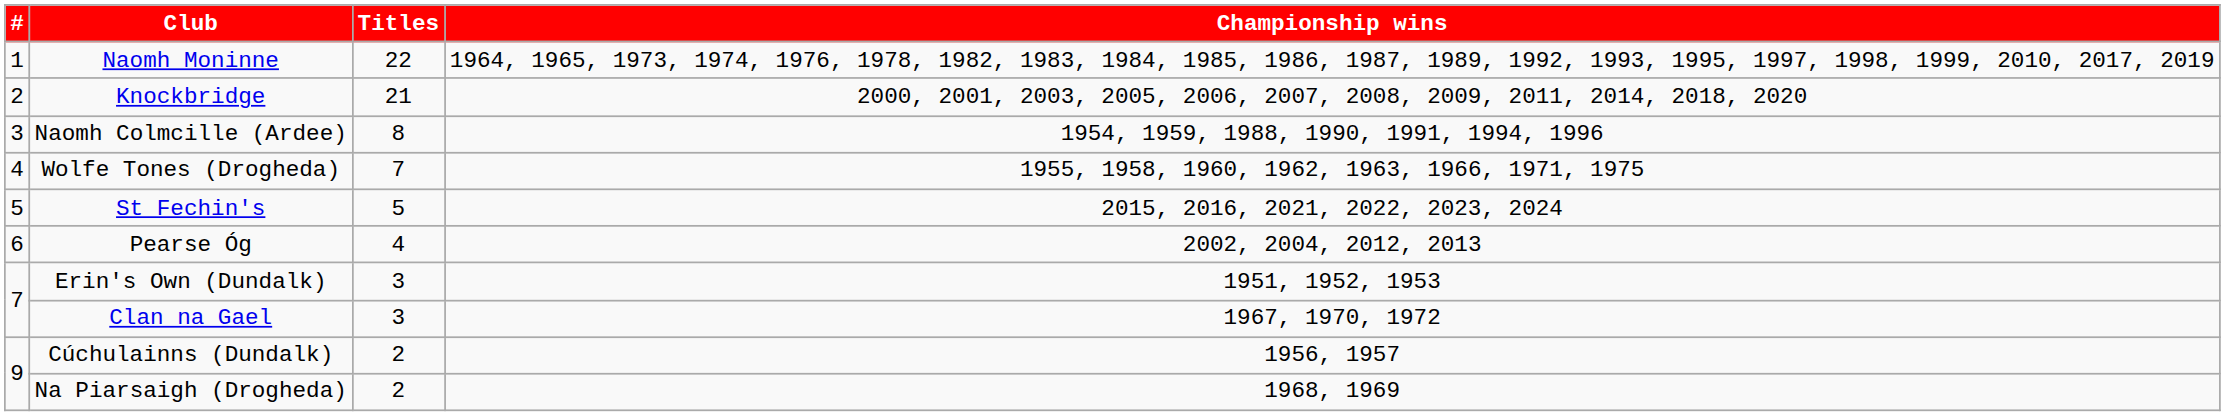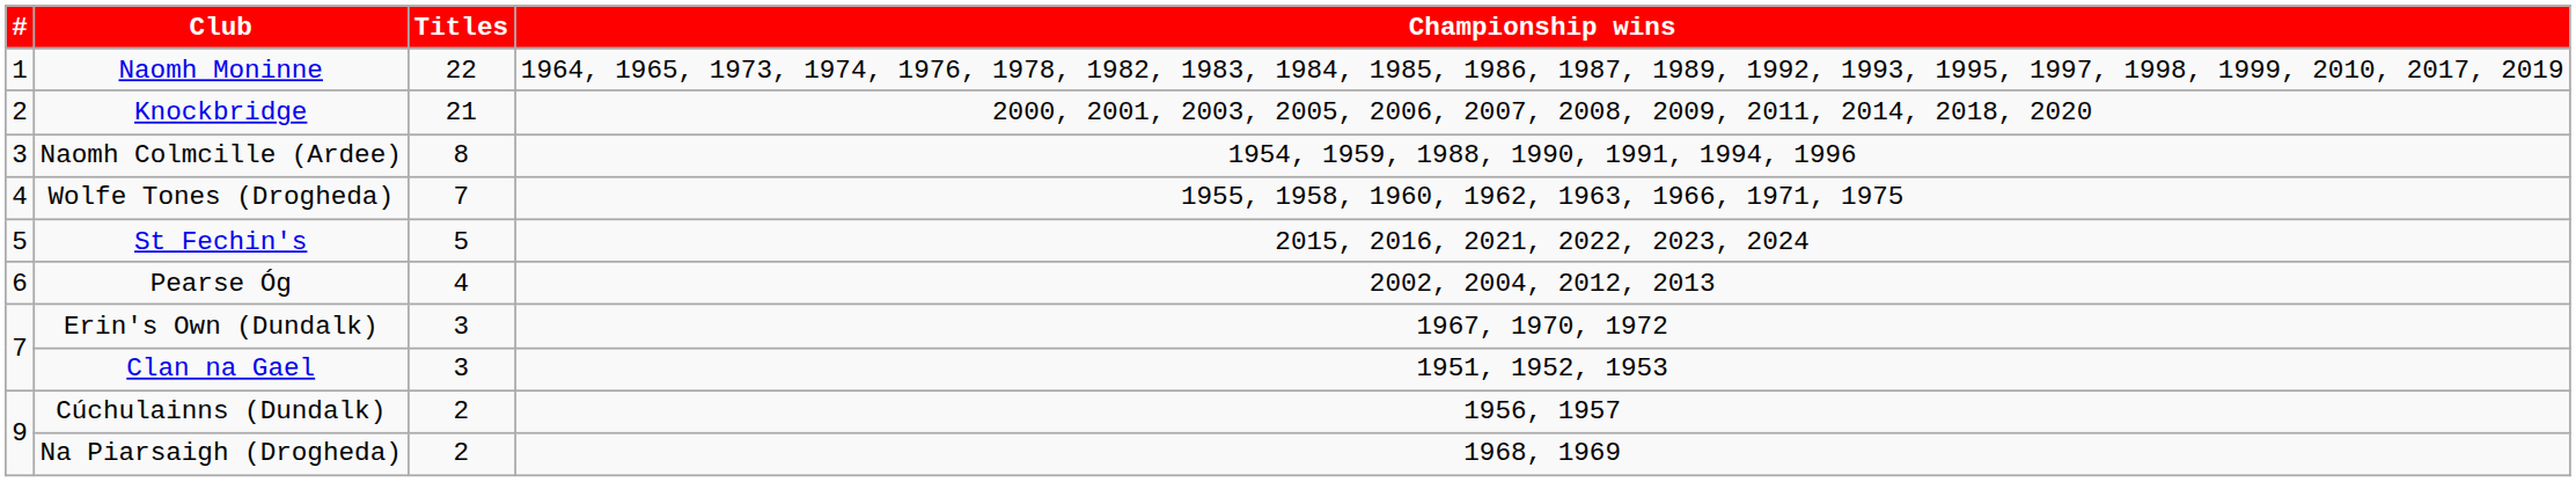Erin's Own (Dundalk) | Championship wins: 1951, 1952, 1953 -> 1967, 1970, 1972
Clan na Gael | Championship wins: 1967, 1970, 1972 -> 1951, 1952, 1953
